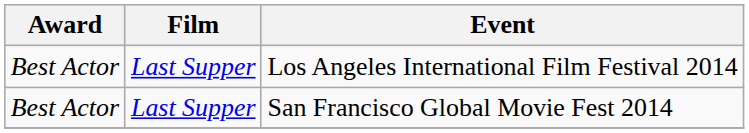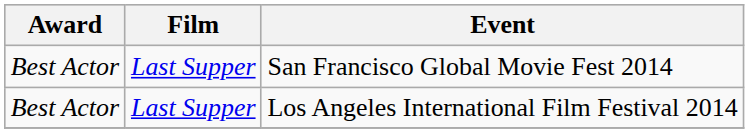rows swapped: Los Angeles International Film Festival 2014 <-> San Francisco Global Movie Fest 2014
